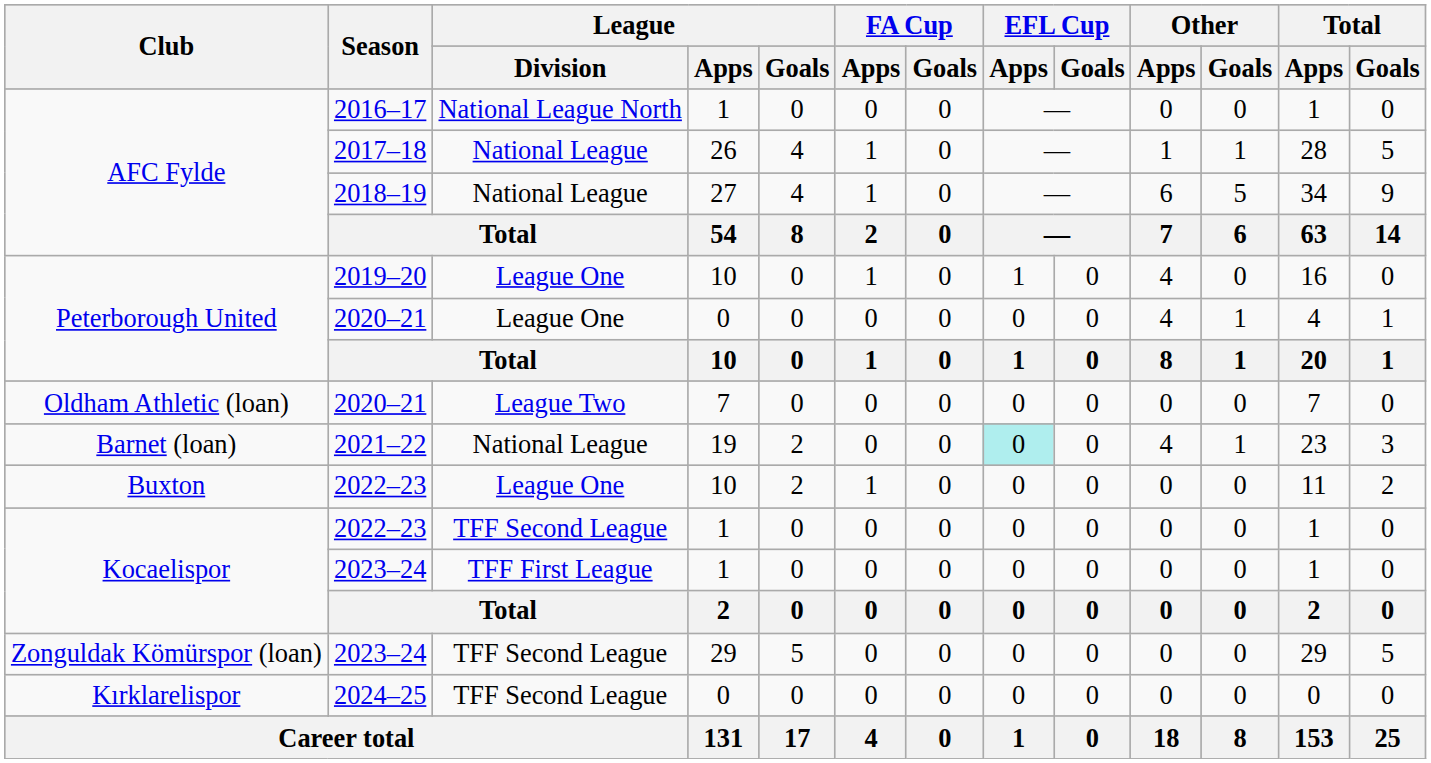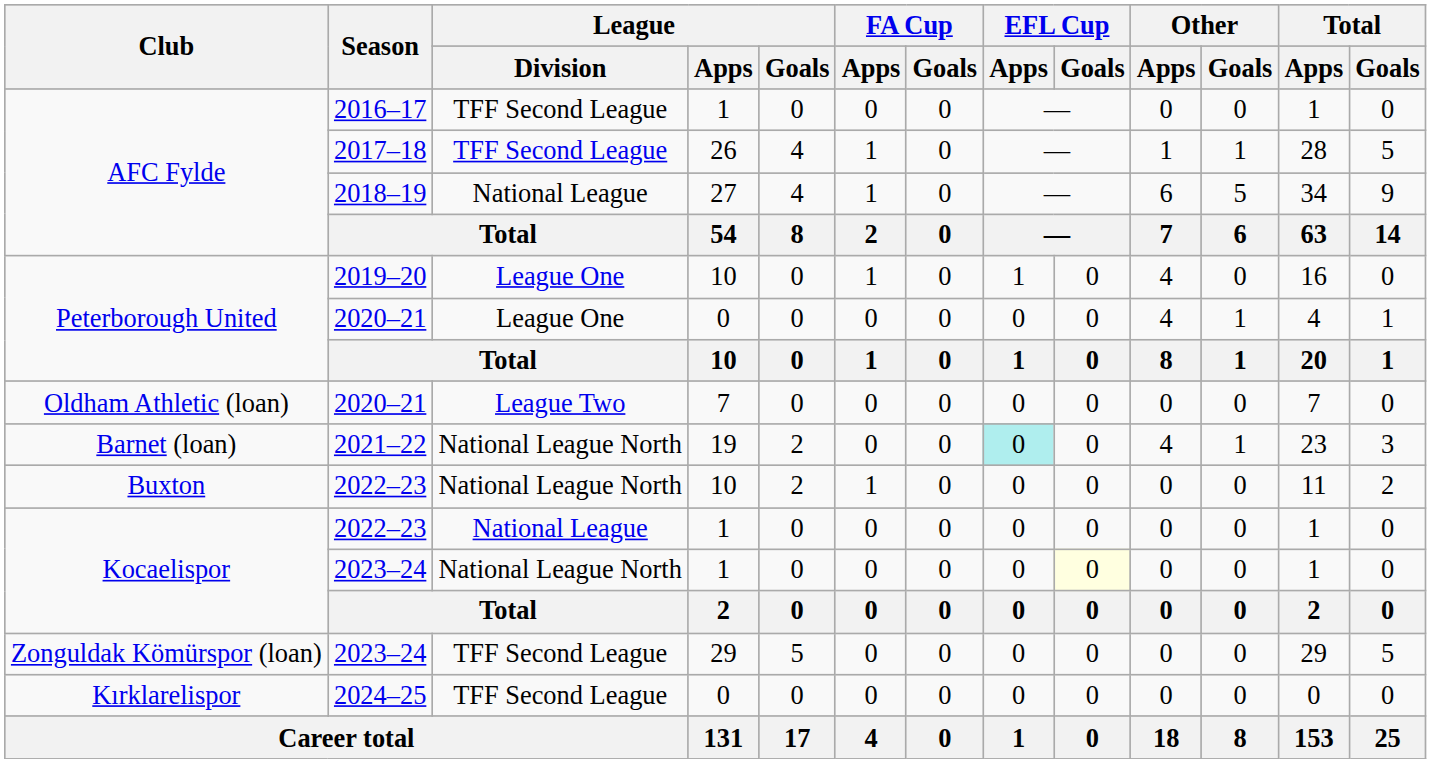2016–17 | League / Division: National League North -> TFF Second League
2017–18 | League / Division: National League -> TFF Second League
2021–22 | League / Division: National League -> National League North
Buxton / 2022–23 | League / Division: League One -> National League North
Kocaelispor / 2022–23 | League / Division: TFF Second League -> National League
Kocaelispor / 2023–24 | League / Division: TFF First League -> National League North
Kocaelispor / 2023–24 | EFL Cup / Goals: no background -> lightyellow background
